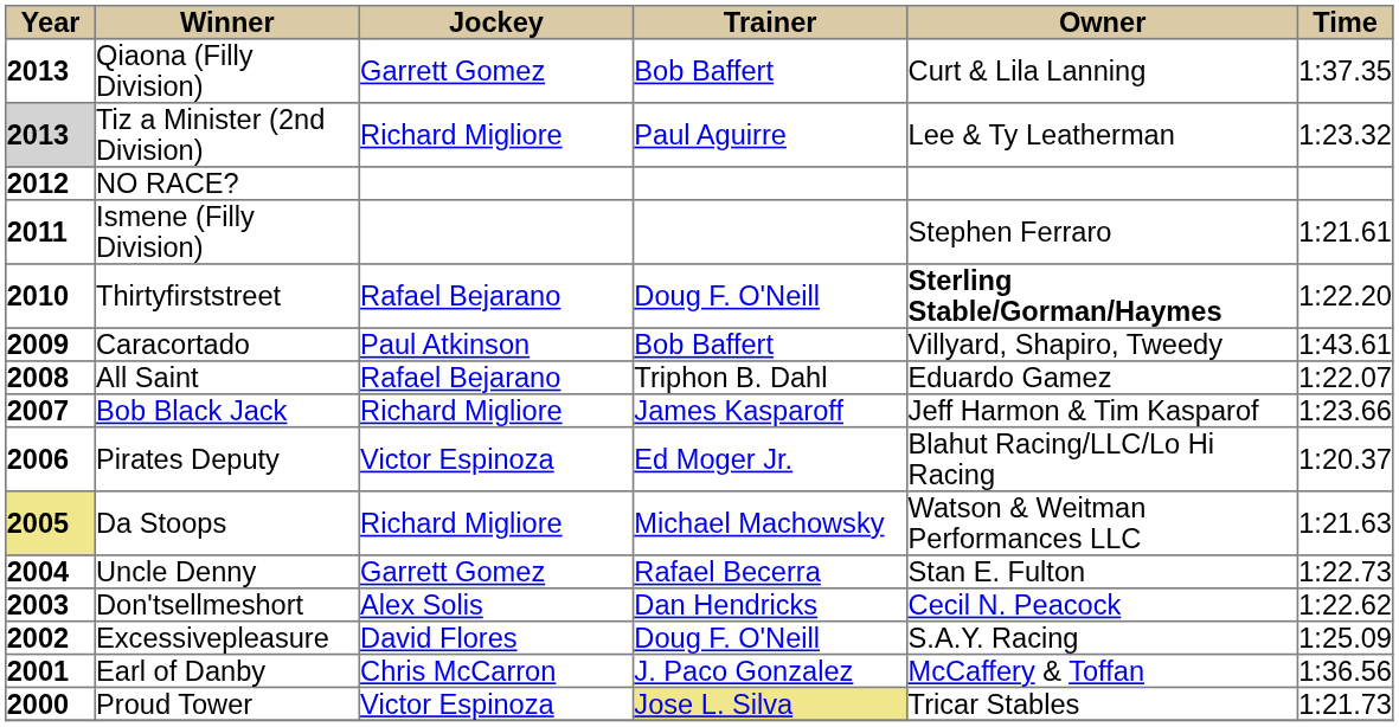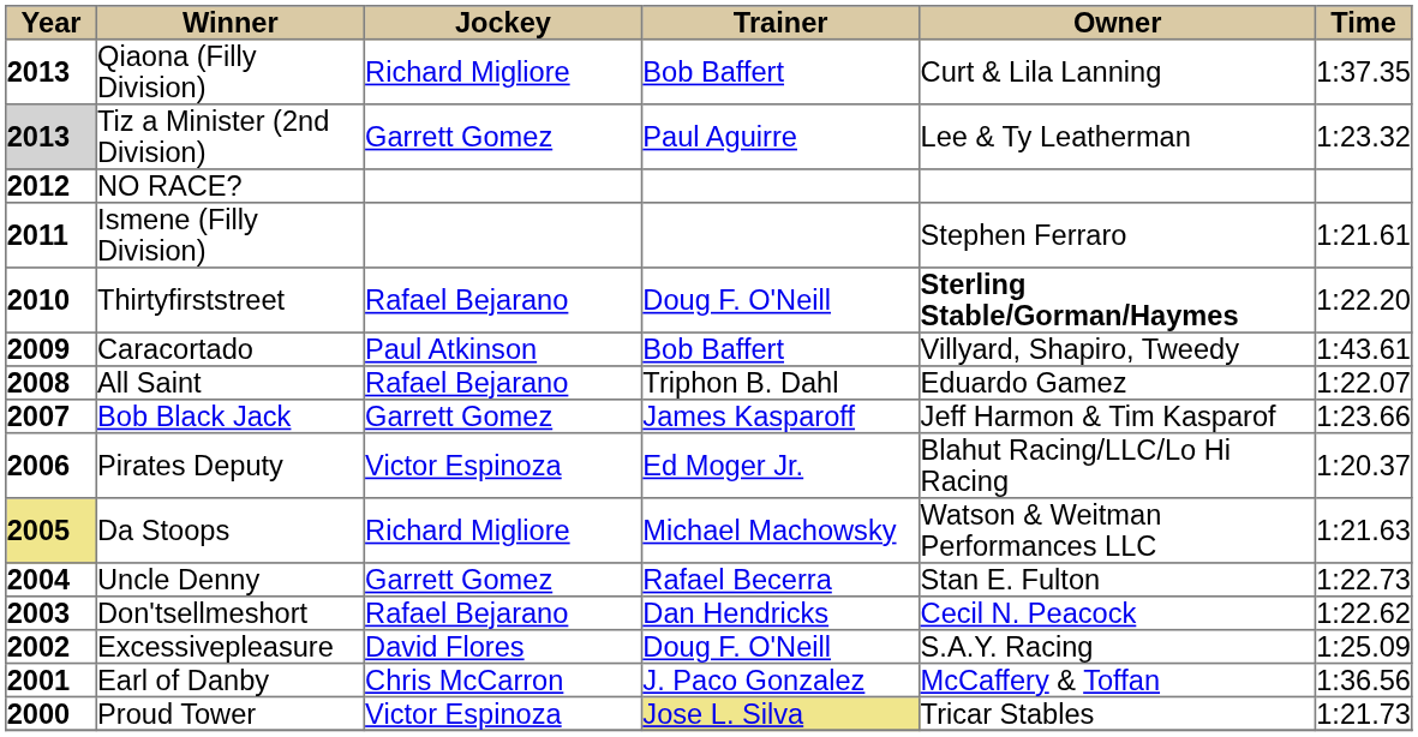Qiaona (Filly Division) | column 3: Garrett Gomez -> Richard Migliore
Tiz a Minister (2nd Division) | column 3: Richard Migliore -> Garrett Gomez
Bob Black Jack | column 3: Richard Migliore -> Garrett Gomez
Don'tsellmeshort | column 3: Alex Solis -> Rafael Bejarano
